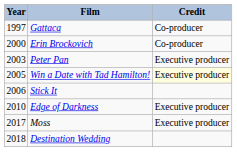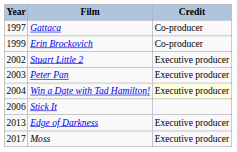Erin Brockovich | Year: 2000 -> 1999
+ row: 2002 | Stuart Little 2 | Executive producer
Win a Date with Tad Hamilton! | Year: 2005 -> 2004
Edge of Darkness | Year: 2010 -> 2013
- row: 2018 | Destination Wedding
